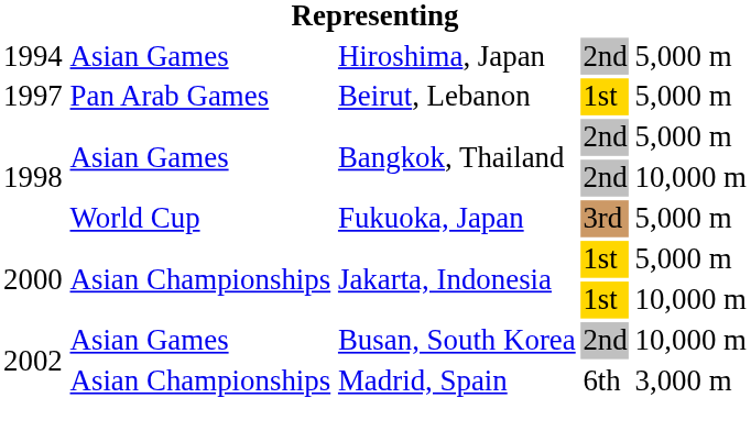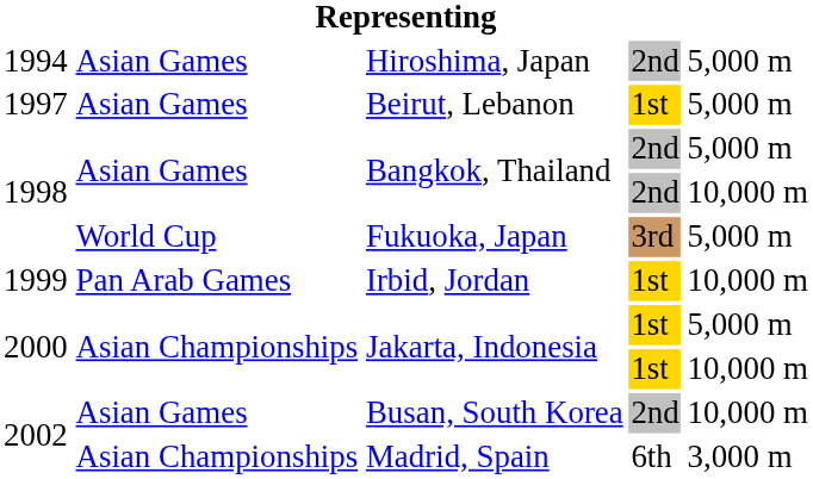Beirut, Lebanon | column 2: Pan Arab Games -> Asian Games
+ row: 1999 | Pan Arab Games | Irbid, Jordan | 1st | 10,000 m
